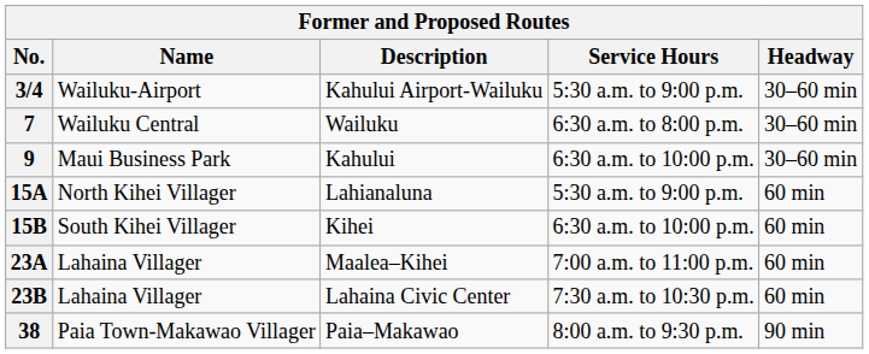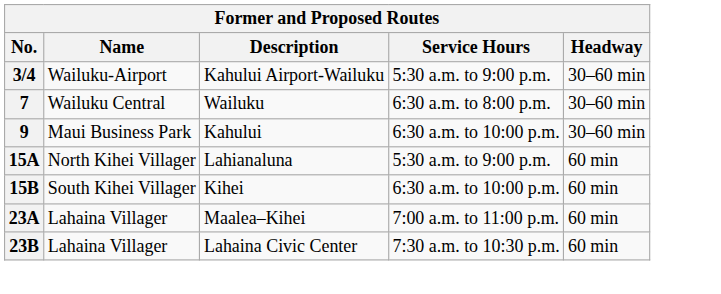- row: 38 | Paia Town-Makawao Villager | Paia–Makawao | 8:00 a.m. to 9:30 p.m. | 90 min
